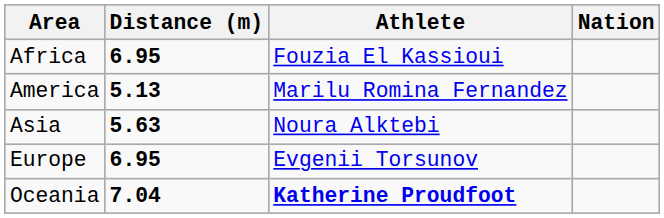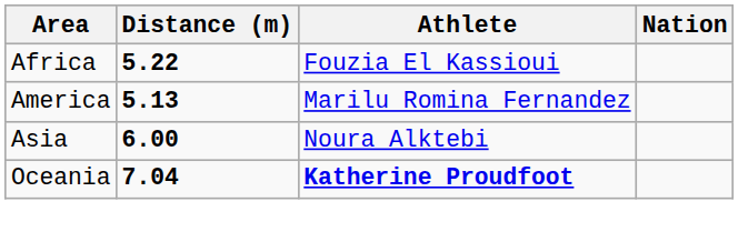Africa | Distance (m): 6.95 -> 5.22
Asia | Distance (m): 5.63 -> 6.00
- row: Europe | 6.95 | Evgenii Torsunov
